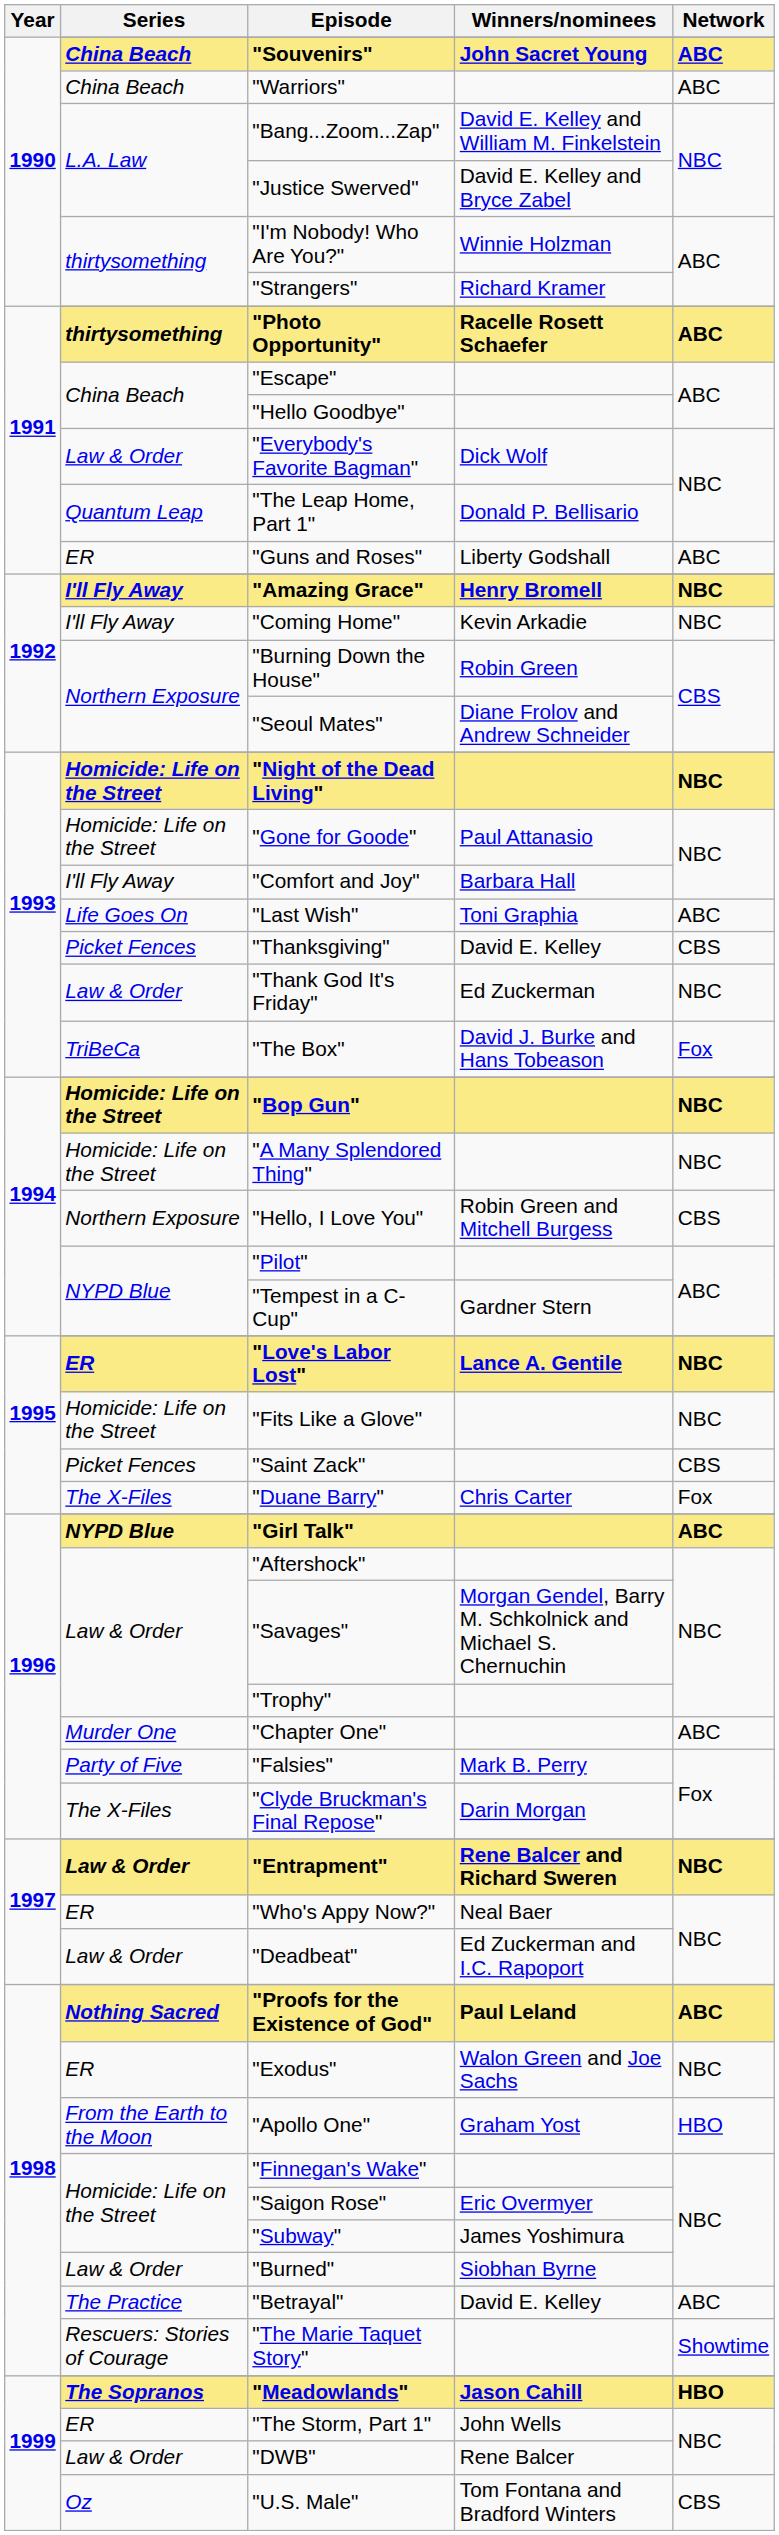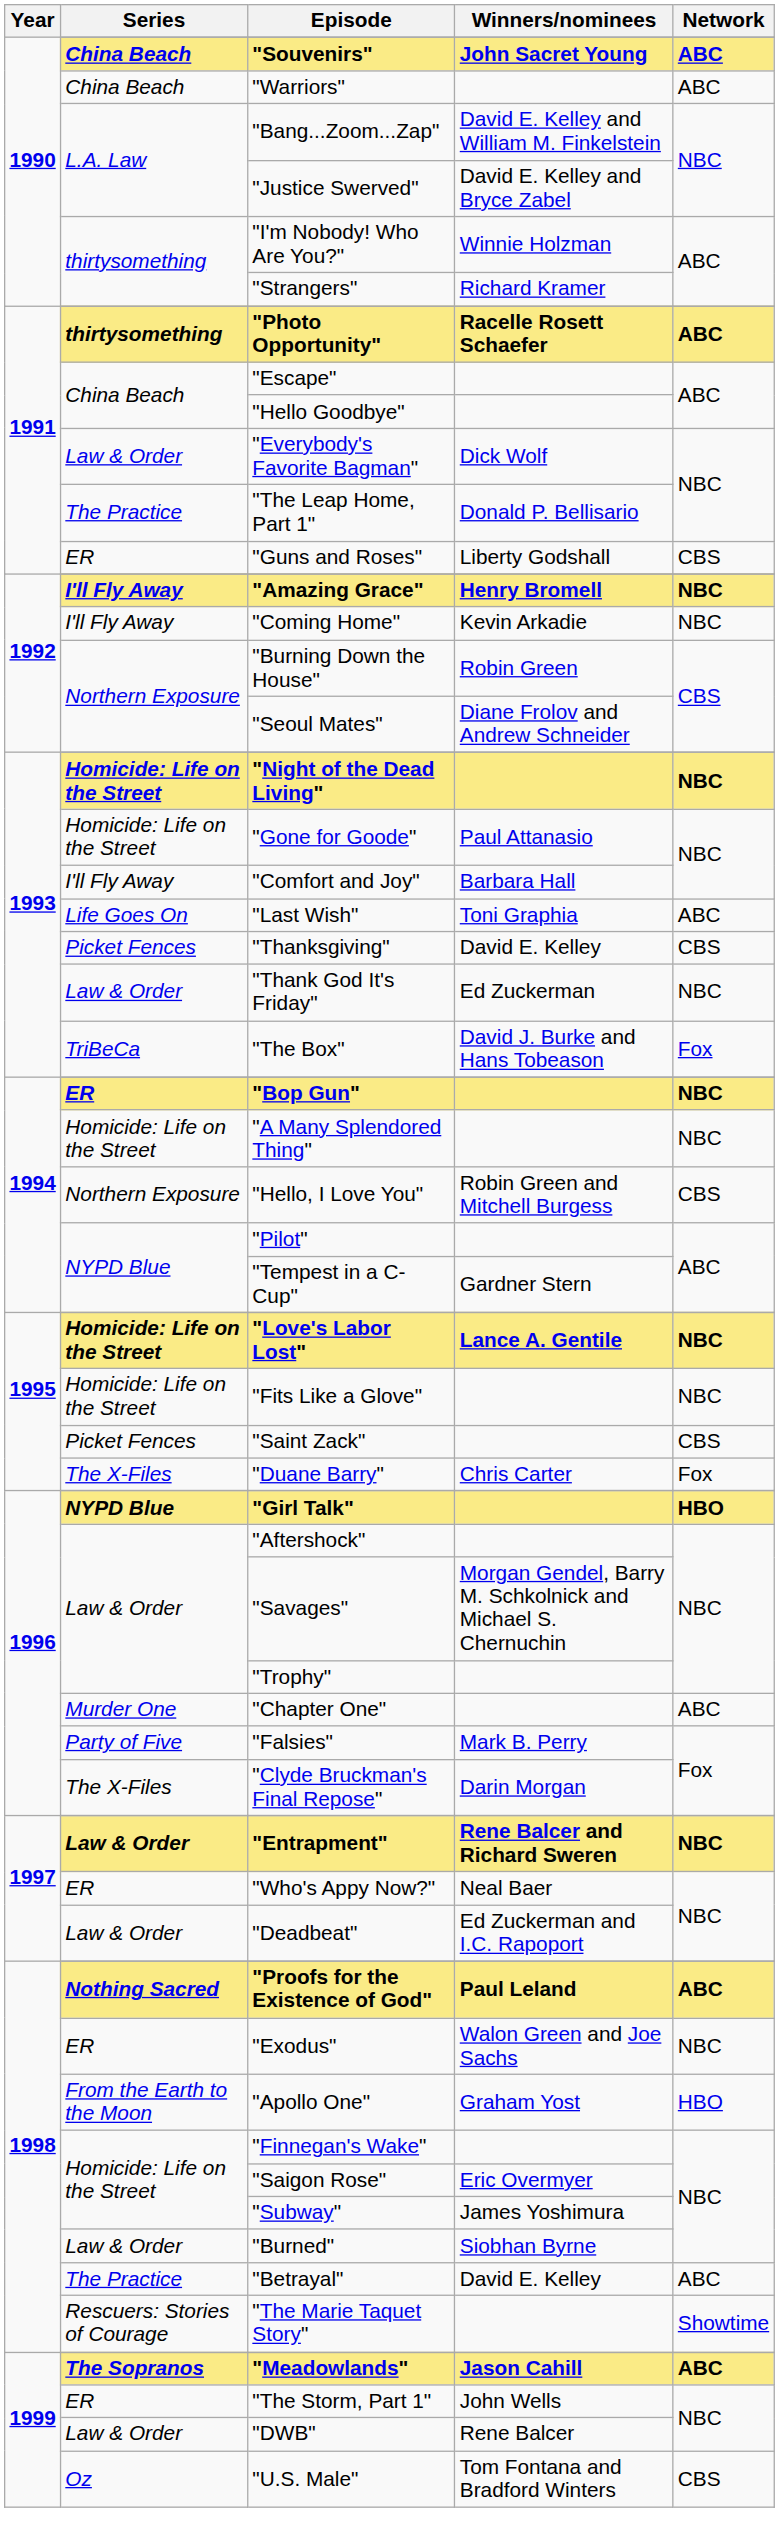"The Leap Home, Part 1" | Series: Quantum Leap -> The Practice
"Guns and Roses" | Network: ABC -> CBS
"Bop Gun" | Series: Homicide: Life on the Street -> ER
"Love's Labor Lost" | Series: ER -> Homicide: Life on the Street
"Girl Talk" | Network: ABC -> HBO
"Meadowlands" | Network: HBO -> ABC
